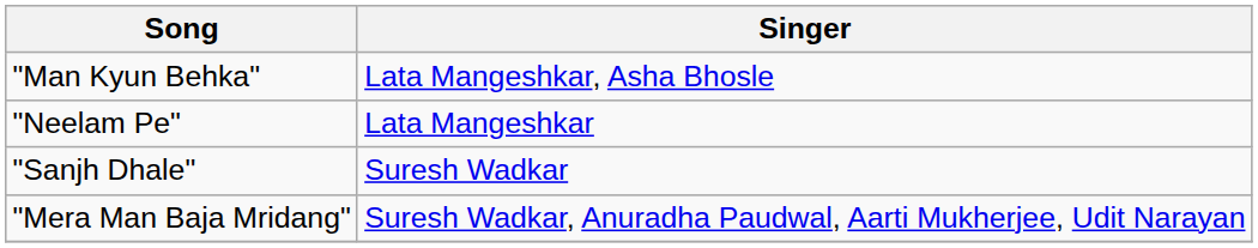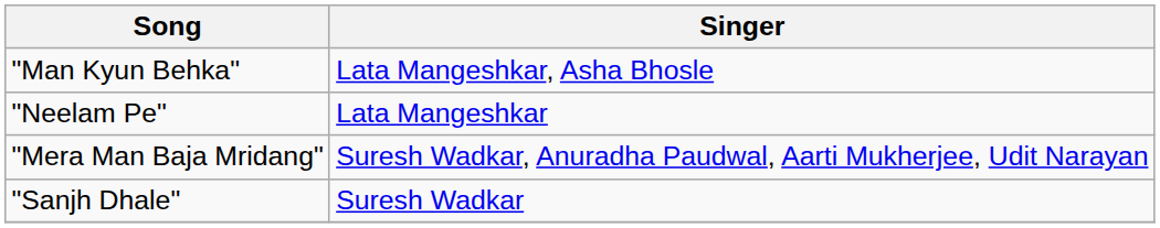rows swapped: "Mera Man Baja Mridang" <-> "Sanjh Dhale"
